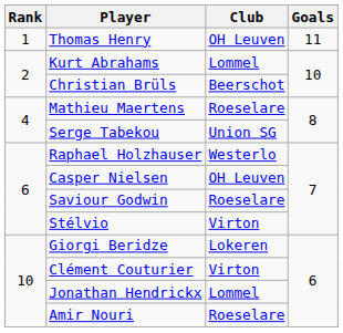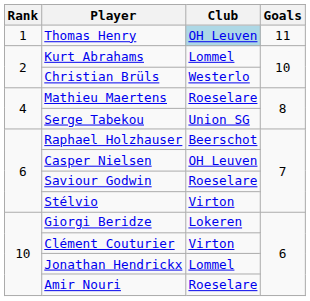Thomas Henry | Club: no background -> lightblue background
Christian Brüls | Club: Beerschot -> Westerlo
Raphael Holzhauser | Club: Westerlo -> Beerschot
